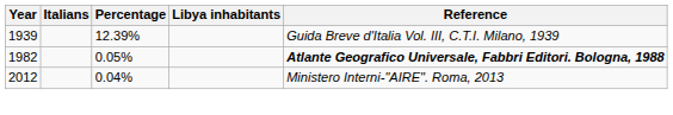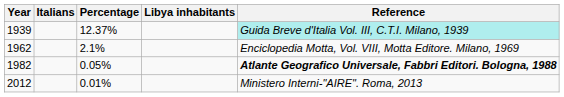1939 | Percentage: 12.39% -> 12.37%
1939 | Reference: no background -> paleturquoise background
+ row: 1962 | 2.1% | Enciclopedia Motta, Vol. VIII, Motta Editore. Milano, 1969
2012 | Percentage: 0.04% -> 0.01%
